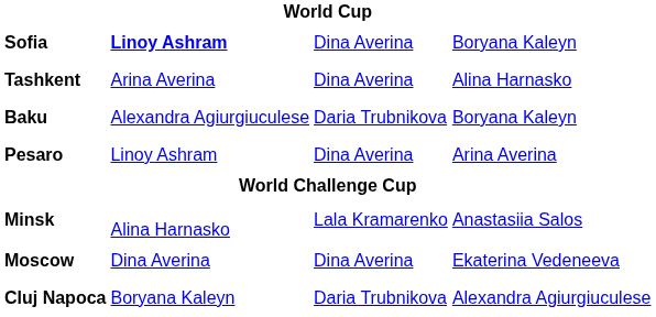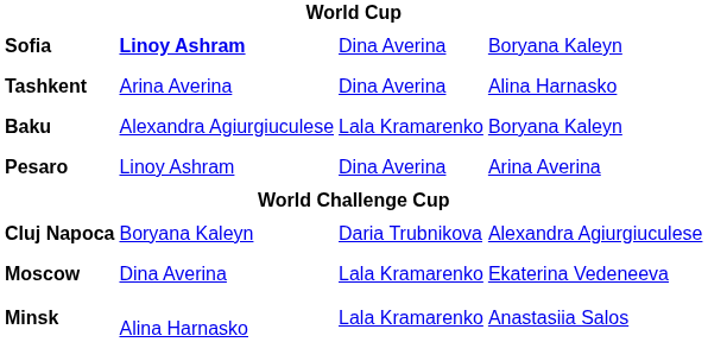Baku | column 3: Daria Trubnikova -> Lala Kramarenko
rows swapped: Minsk <-> Cluj Napoca
Moscow | column 3: Dina Averina -> Lala Kramarenko
